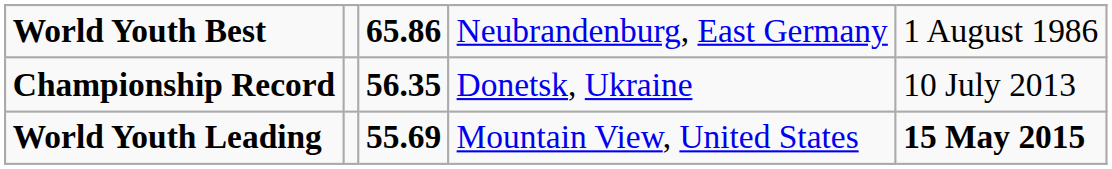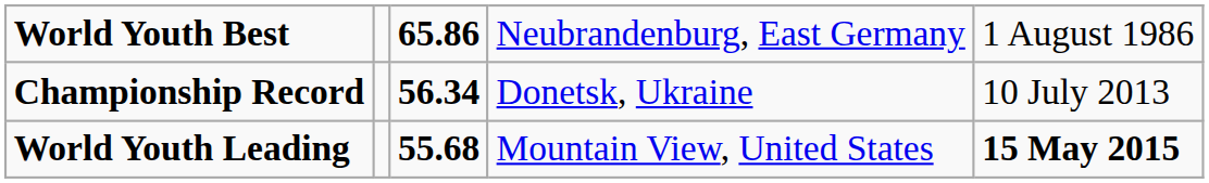Championship Record | column 3: 56.35 -> 56.34
World Youth Leading | column 3: 55.69 -> 55.68
